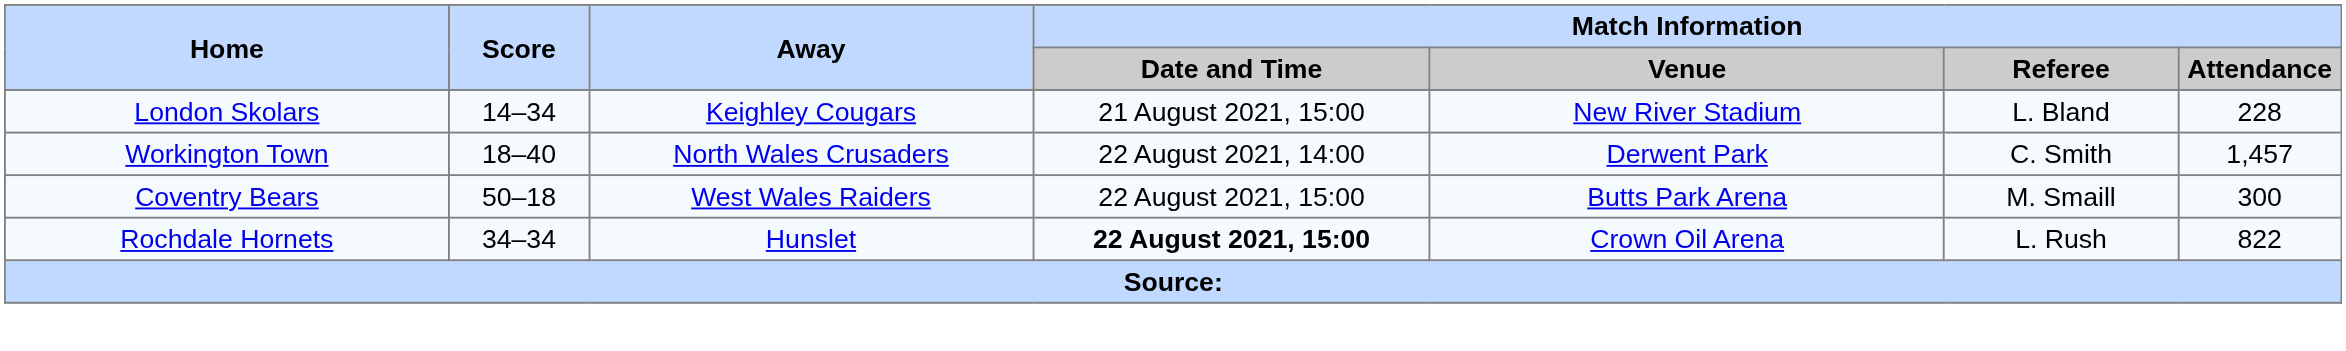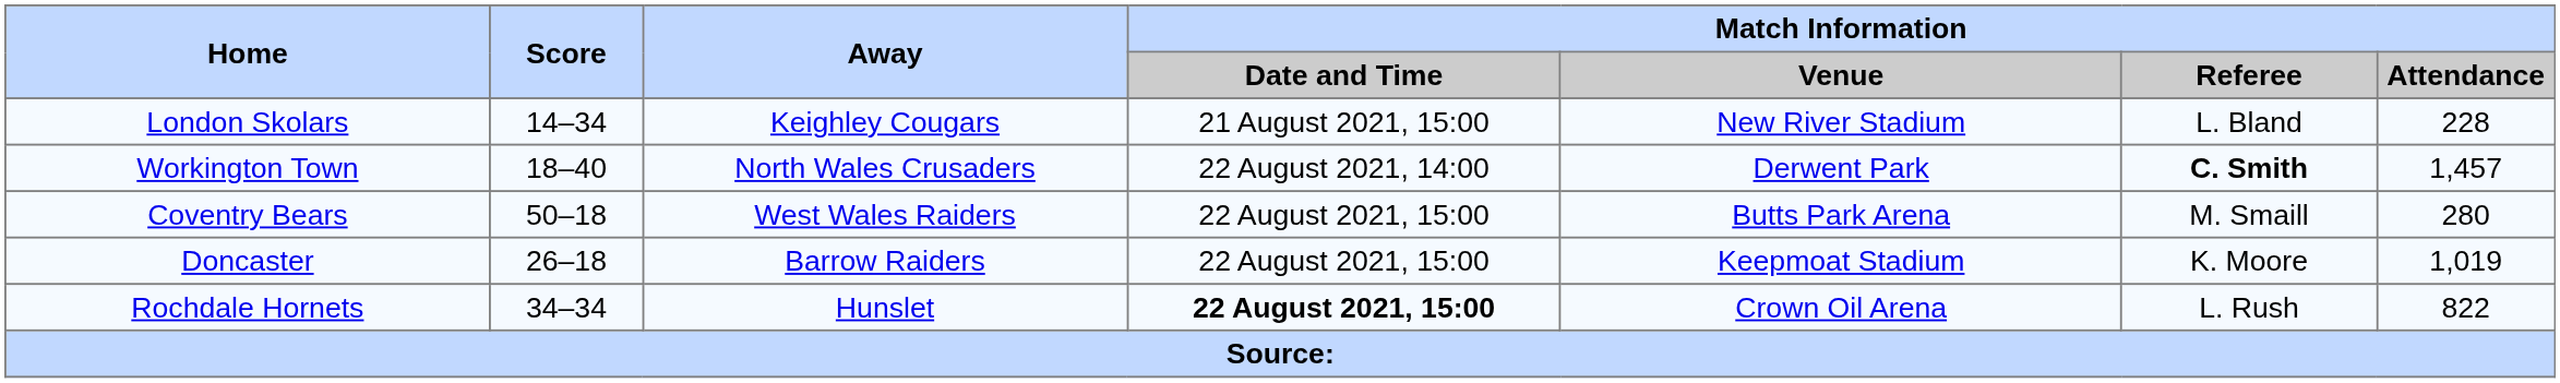Workington Town | Match Information / Referee: normal -> bold
Coventry Bears | Match Information / Attendance: 300 -> 280
+ row: Doncaster | 26–18 | Barrow Raiders | 22 August 2021, 15:00 | Keepmoat Stadium | K. Moore | 1,019
